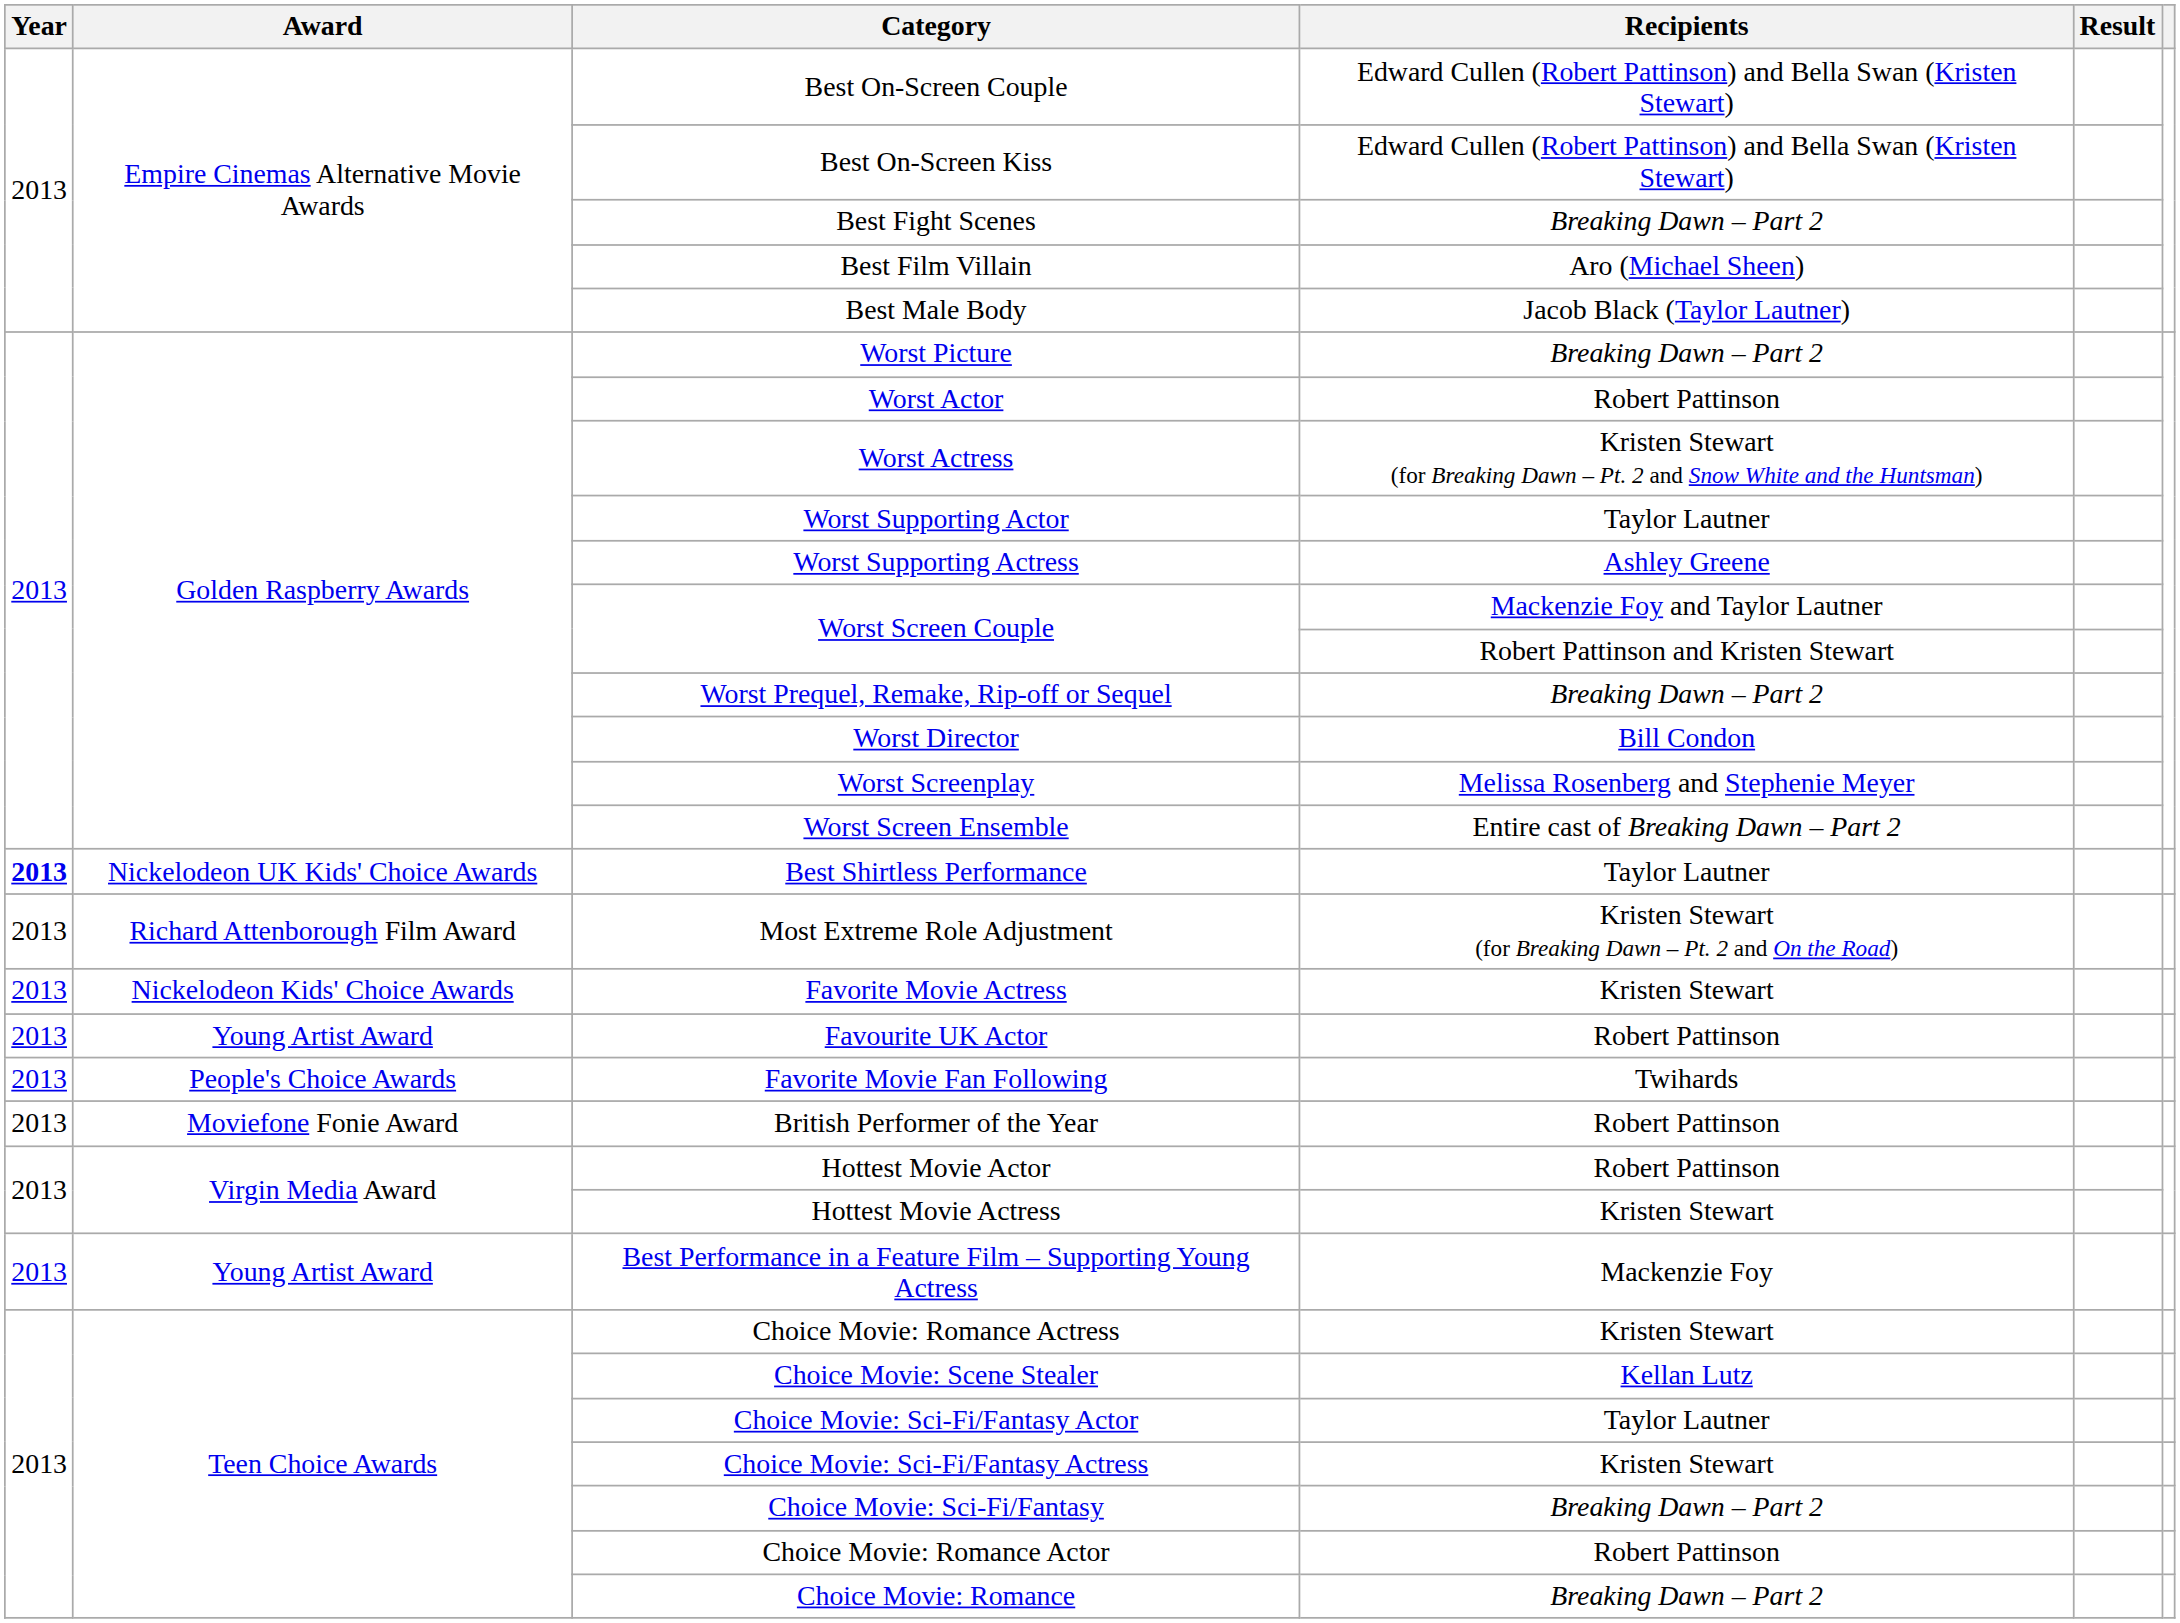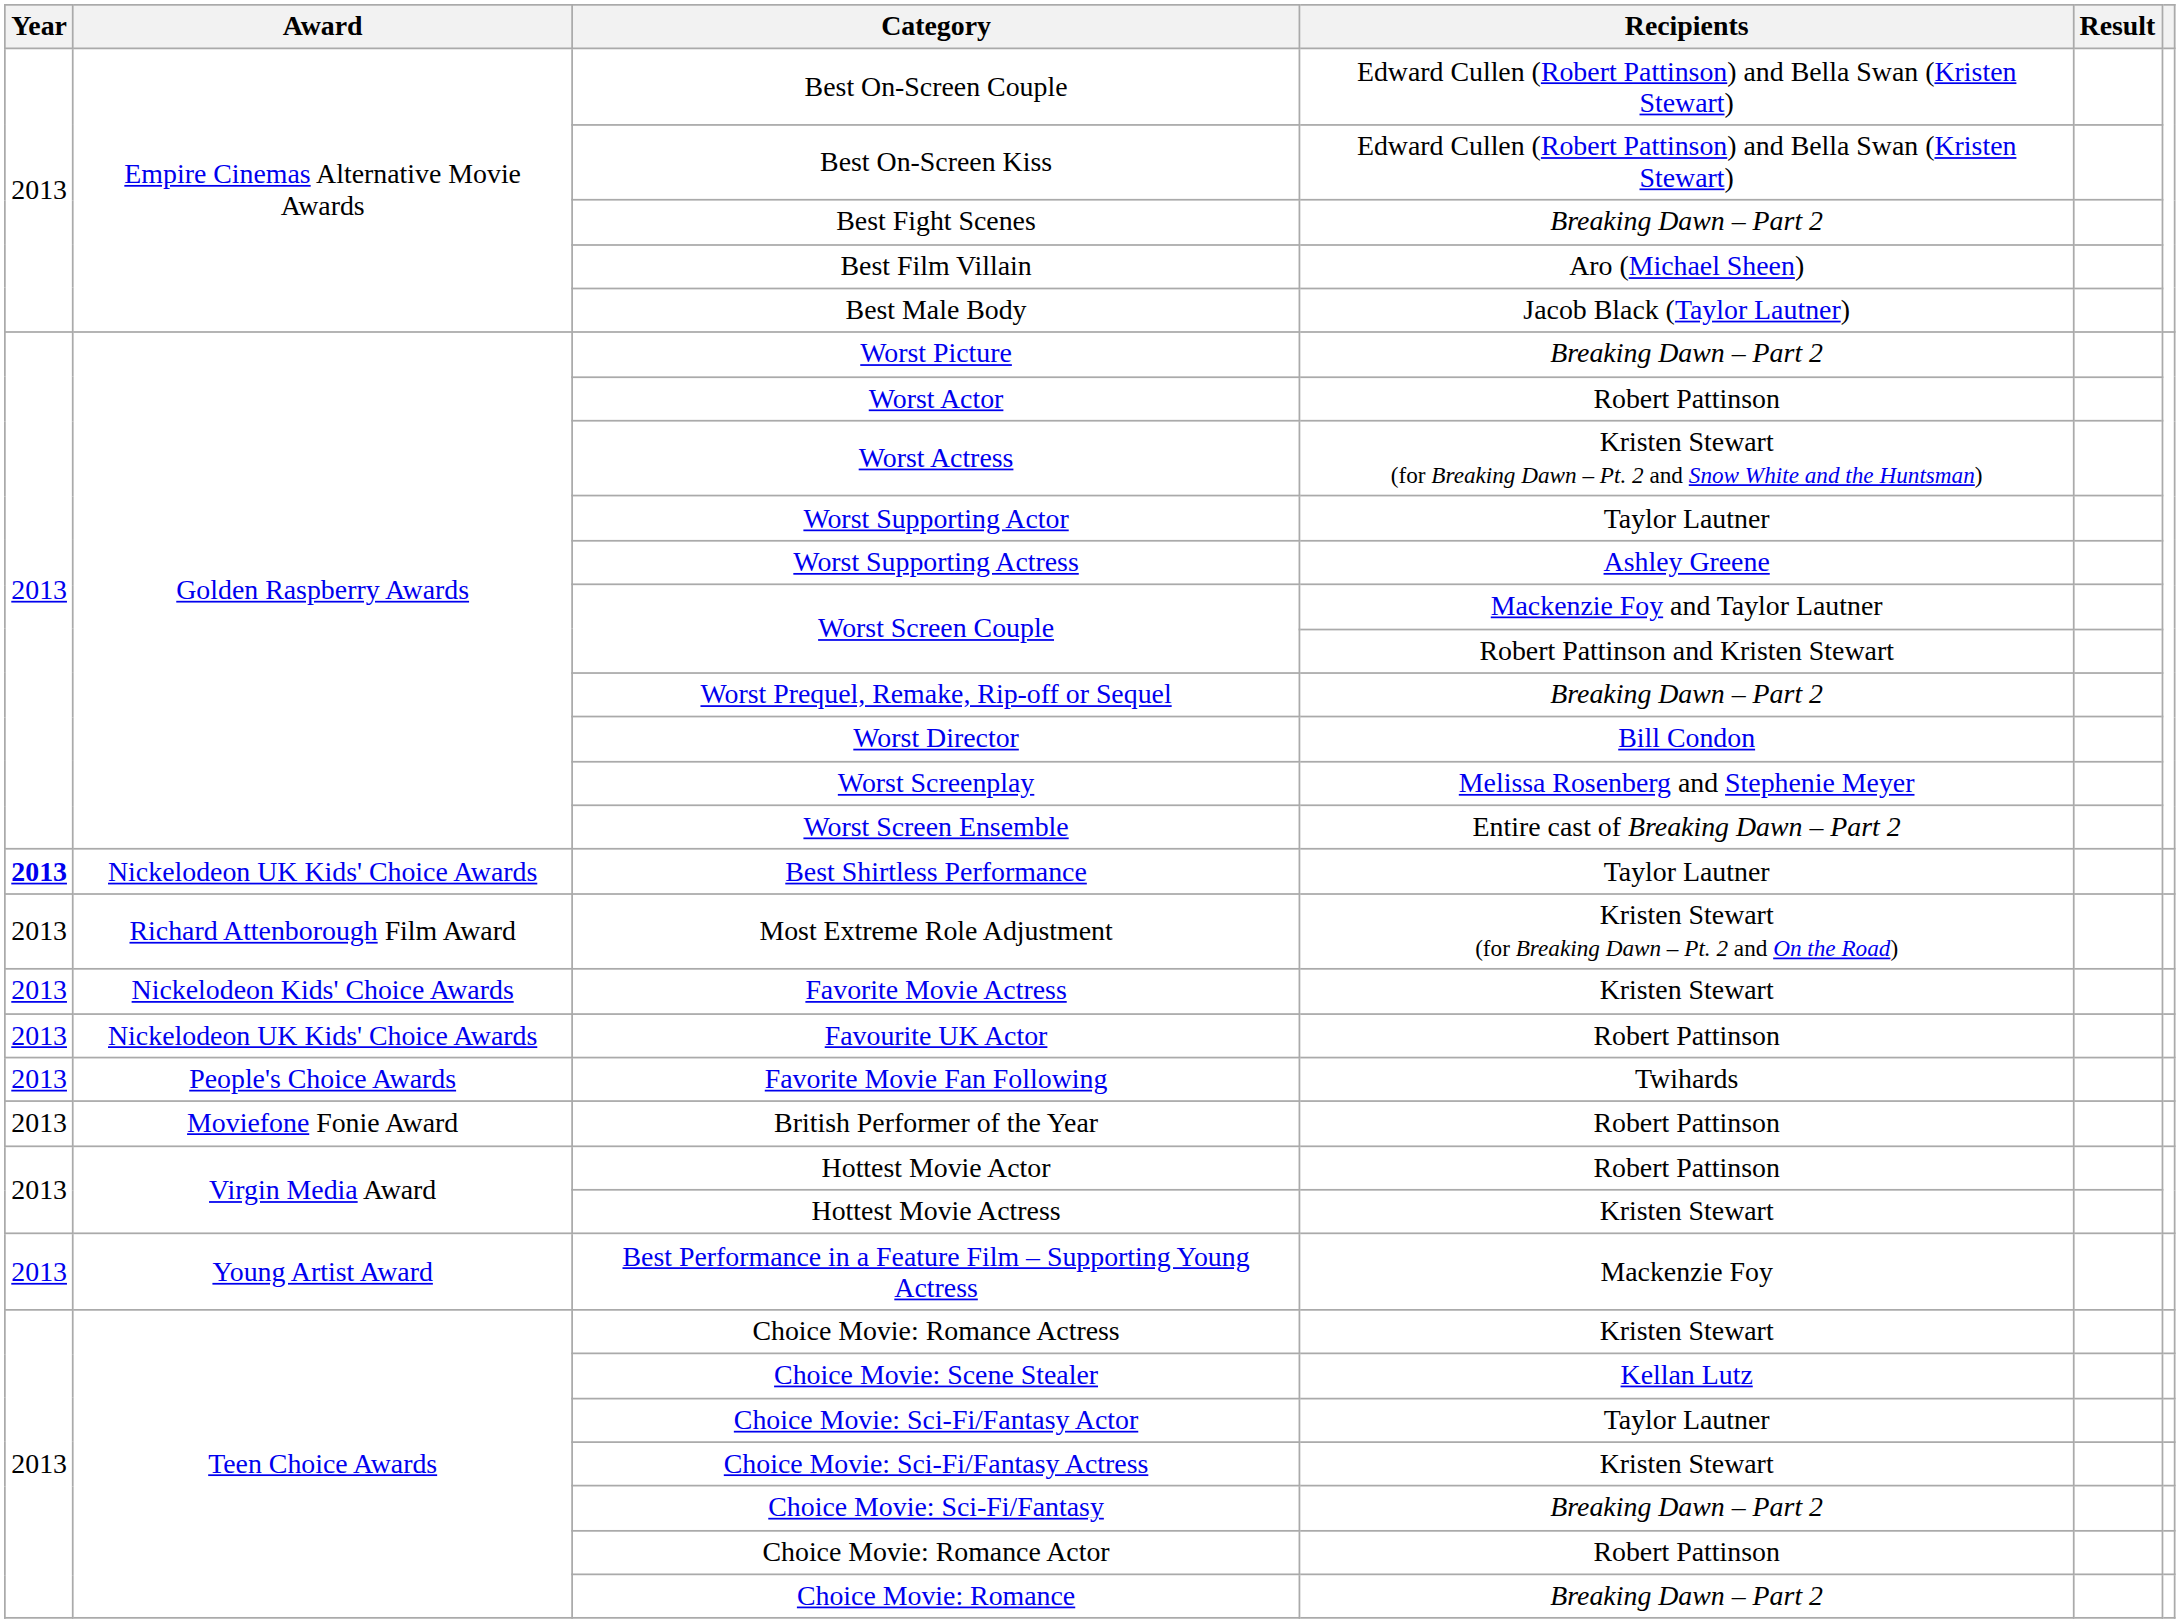Favourite UK Actor | Award: Young Artist Award -> Nickelodeon UK Kids' Choice Awards
